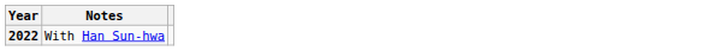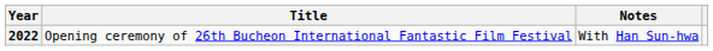+ column: Title | Opening ceremony of 26th Bucheon International Fantastic Film Festival
